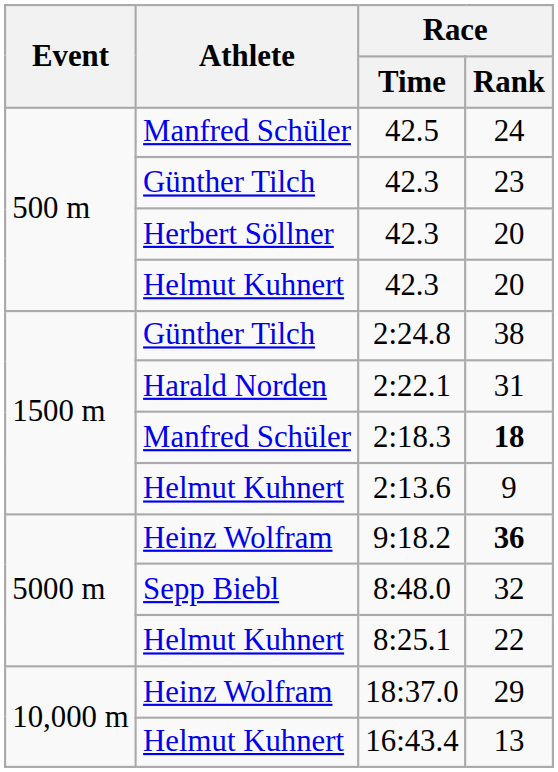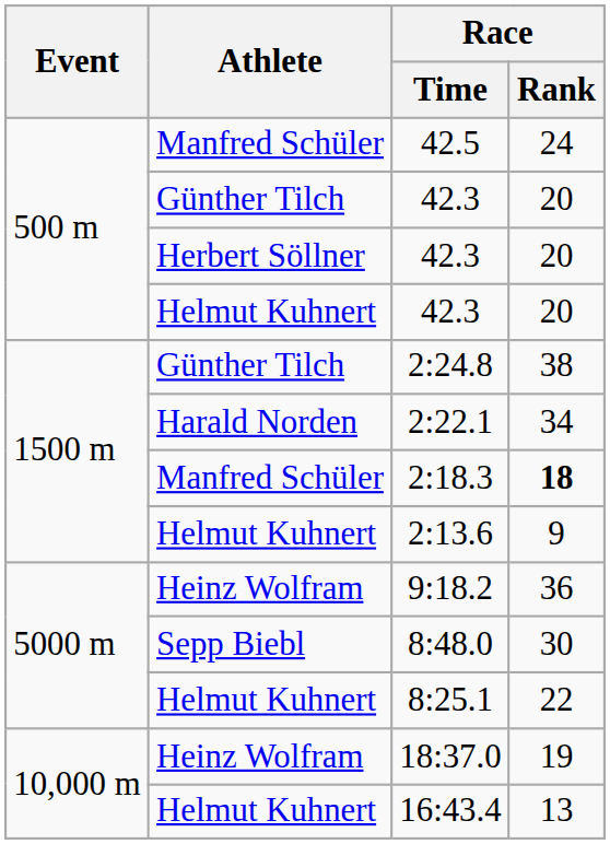Günther Tilch / 42.3 | Race / Rank: 23 -> 20
2:22.1 | Race / Rank: 31 -> 34
9:18.2 | Race / Rank: bold -> normal
8:48.0 | Race / Rank: 32 -> 30
18:37.0 | Race / Rank: 29 -> 19
